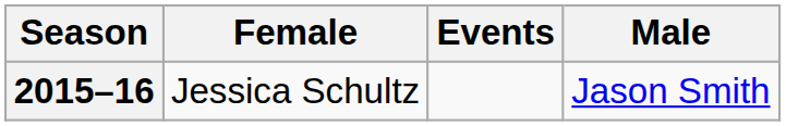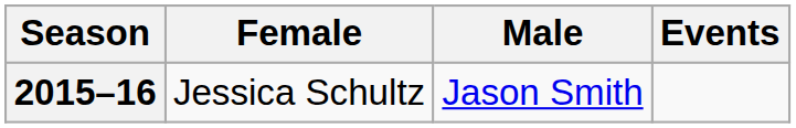columns swapped: Male <-> Events
